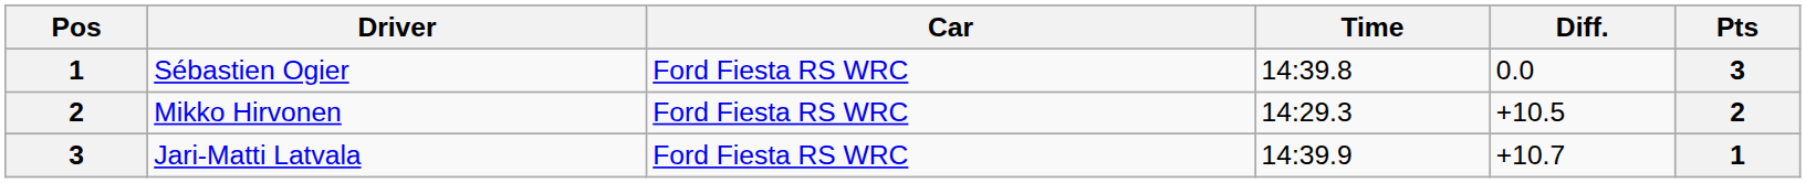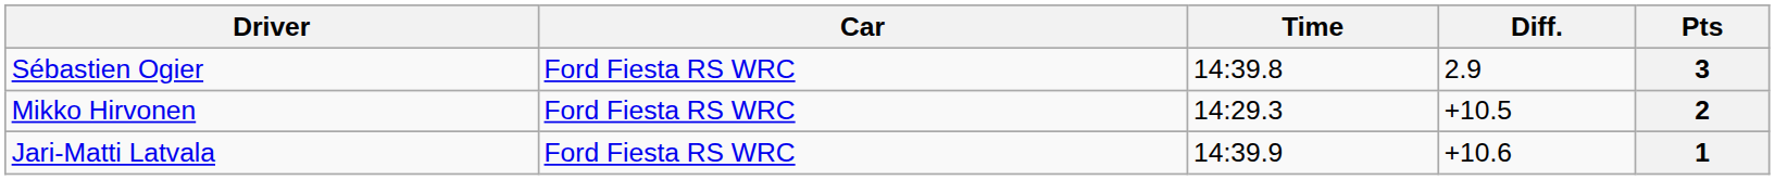- column: Pos | 1 | 2 | 3
Sébastien Ogier | Diff.: 0.0 -> 2.9
Jari-Matti Latvala | Diff.: +10.7 -> +10.6
